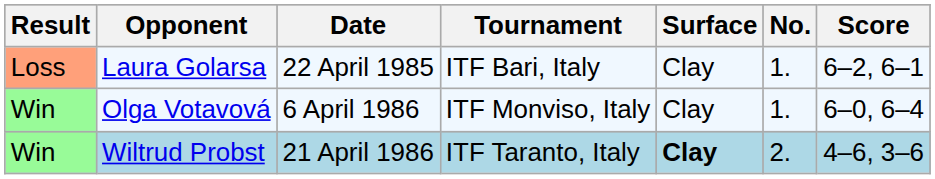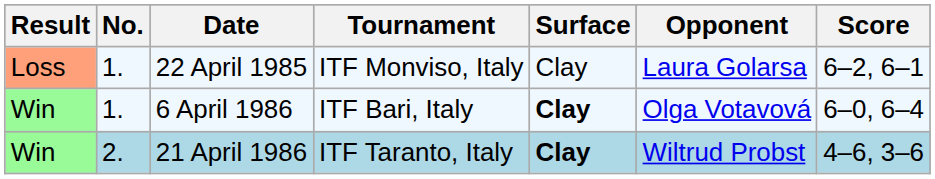columns swapped: No. <-> Opponent
22 April 1985 | Tournament: ITF Bari, Italy -> ITF Monviso, Italy
6 April 1986 | Tournament: ITF Monviso, Italy -> ITF Bari, Italy
6 April 1986 | Surface: normal -> bold
